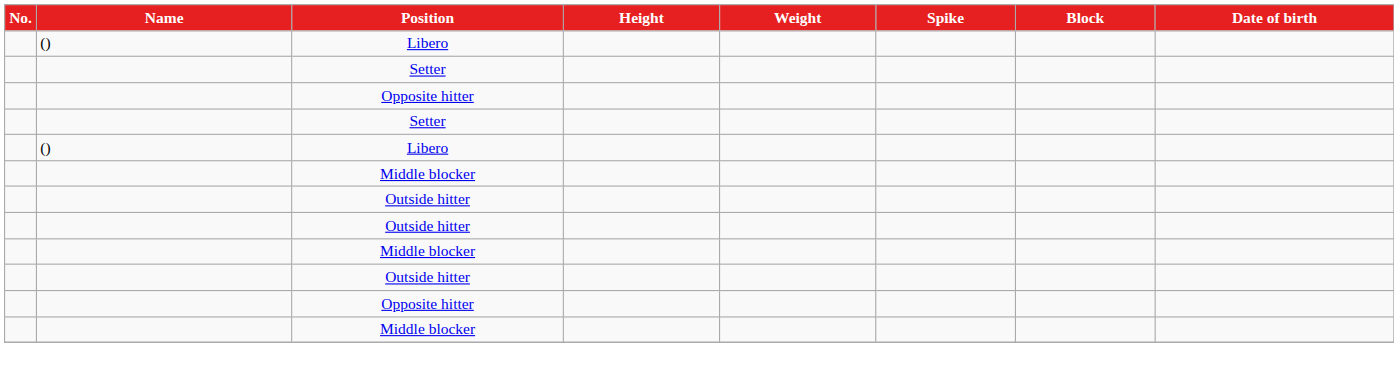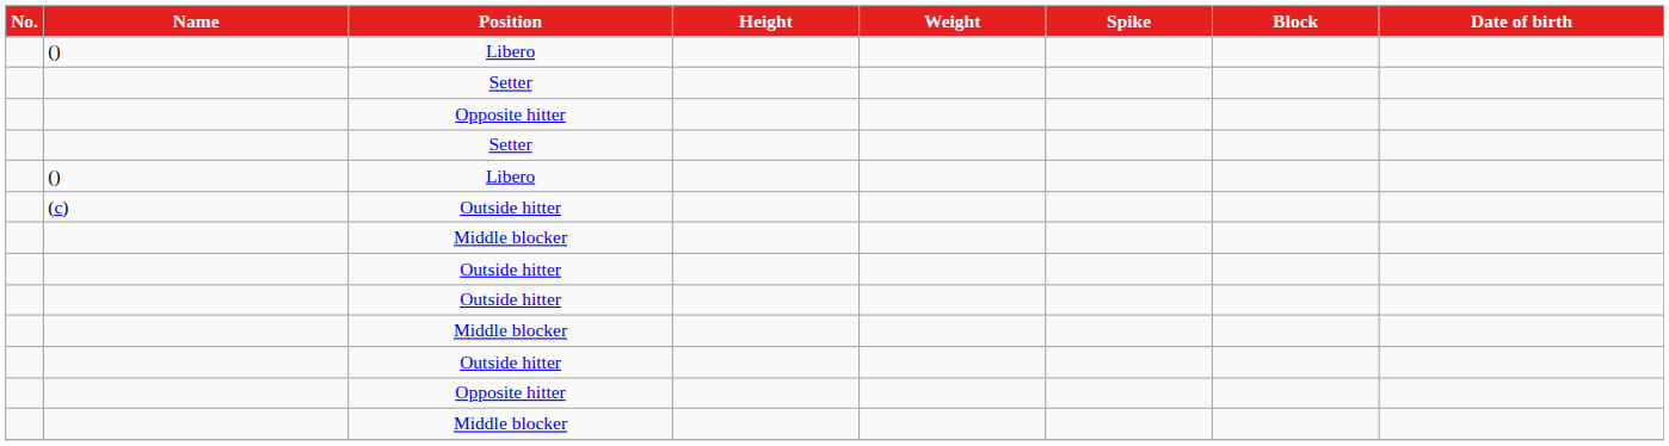+ row: (c) | Outside hitter
